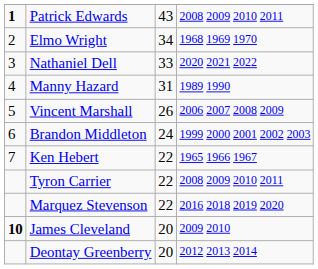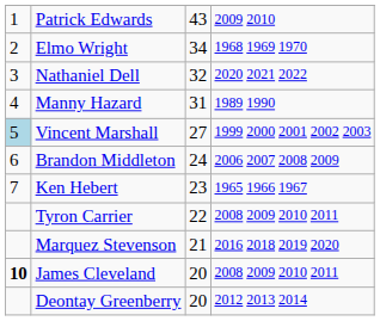Patrick Edwards | column 1: bold -> normal
Patrick Edwards | column 4: 2008 2009 2010 2011 -> 2009 2010
Nathaniel Dell | column 3: 33 -> 32
Vincent Marshall | column 1: no background -> lightblue background
Vincent Marshall | column 3: 26 -> 27
Vincent Marshall | column 4: 2006 2007 2008 2009 -> 1999 2000 2001 2002 2003
Brandon Middleton | column 4: 1999 2000 2001 2002 2003 -> 2006 2007 2008 2009
Ken Hebert | column 3: 22 -> 23
Marquez Stevenson | column 3: 22 -> 21
James Cleveland | column 4: 2009 2010 -> 2008 2009 2010 2011
